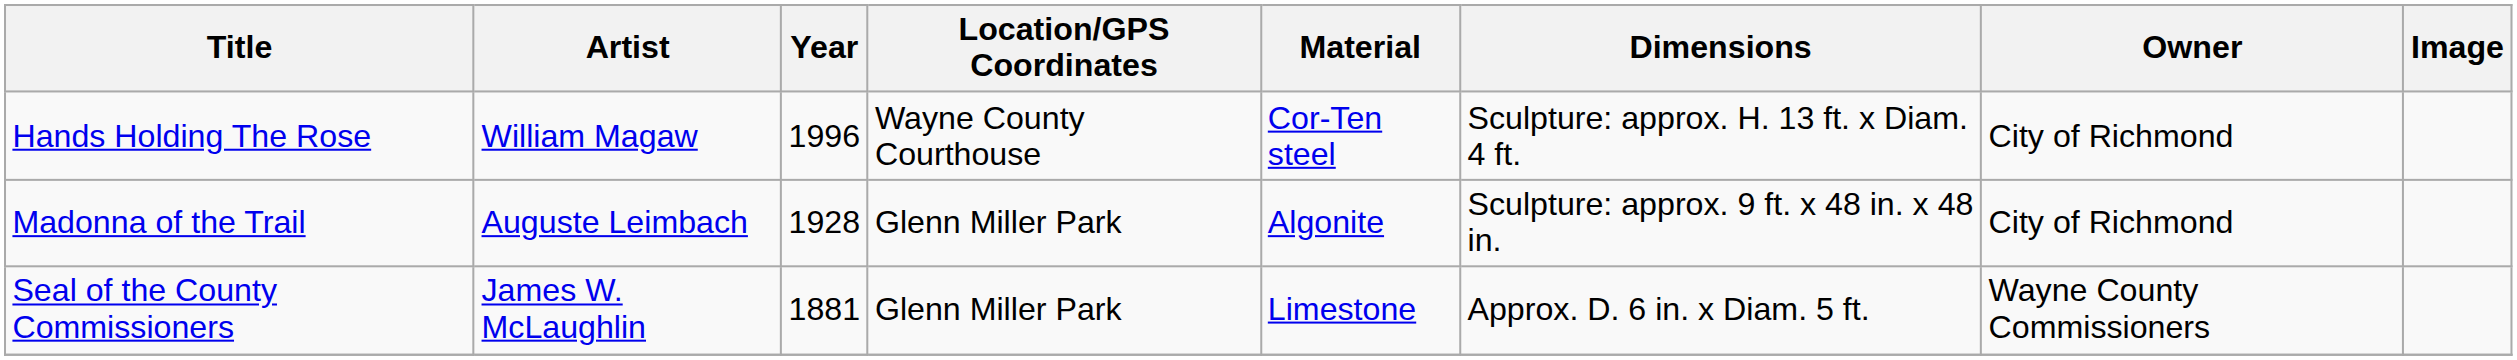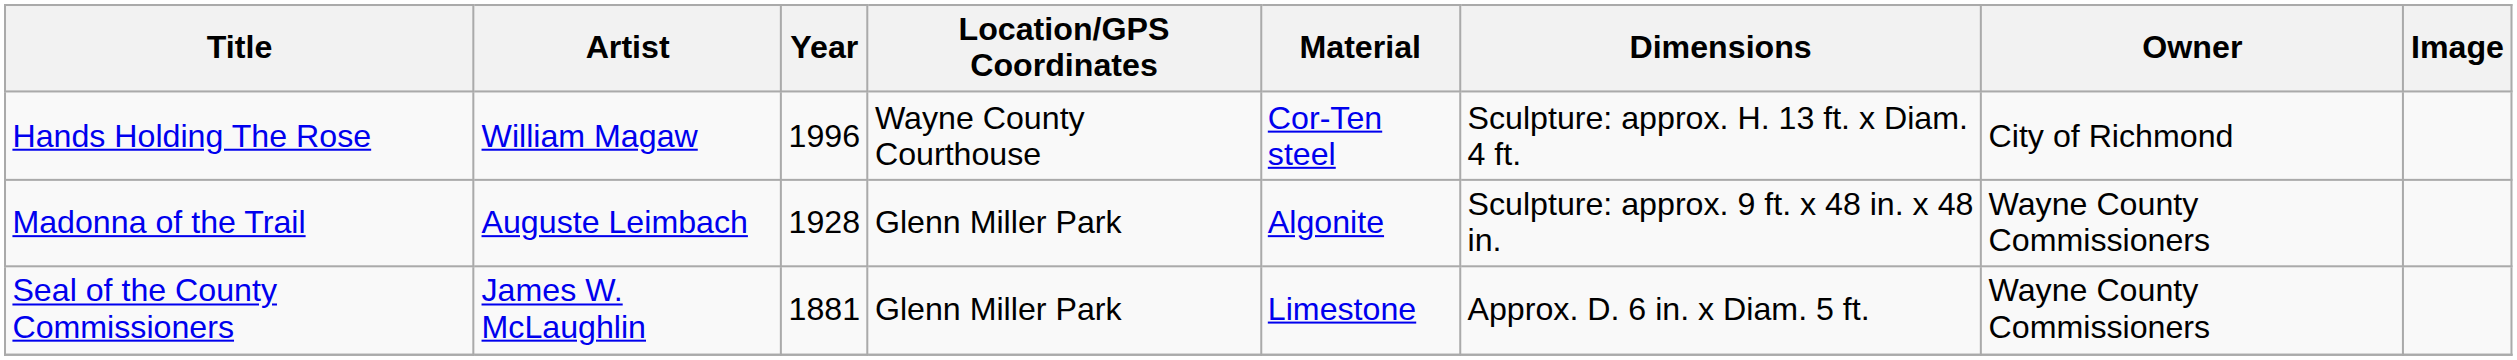Madonna of the Trail | Owner: City of Richmond -> Wayne County Commissioners
